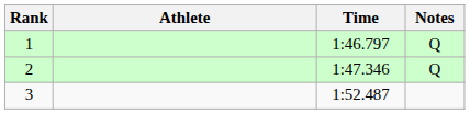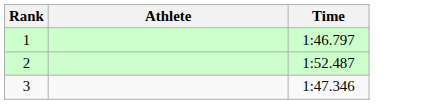- column: Notes | Q | Q
2 | Time: 1:47.346 -> 1:52.487
3 | Time: 1:52.487 -> 1:47.346
